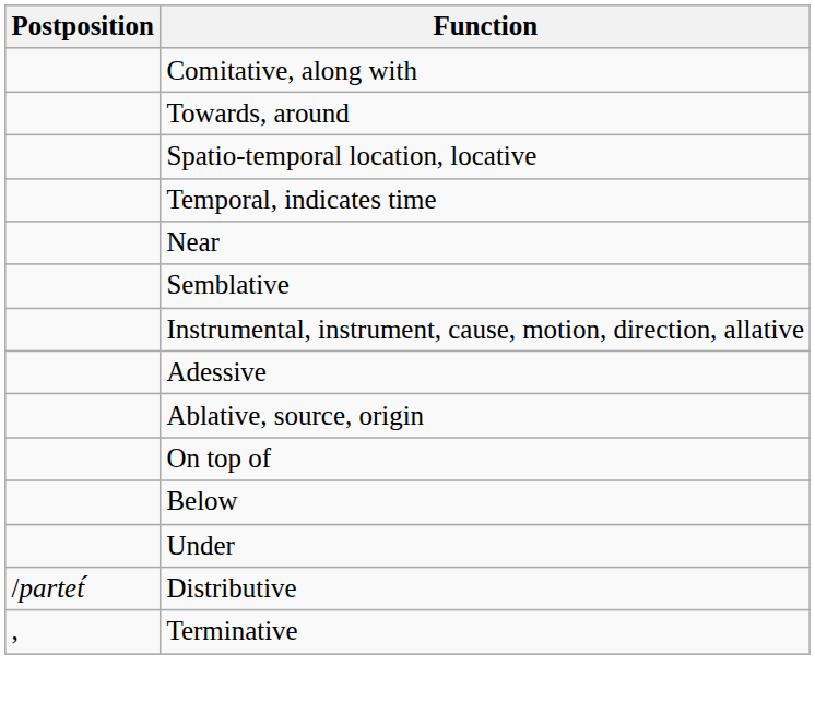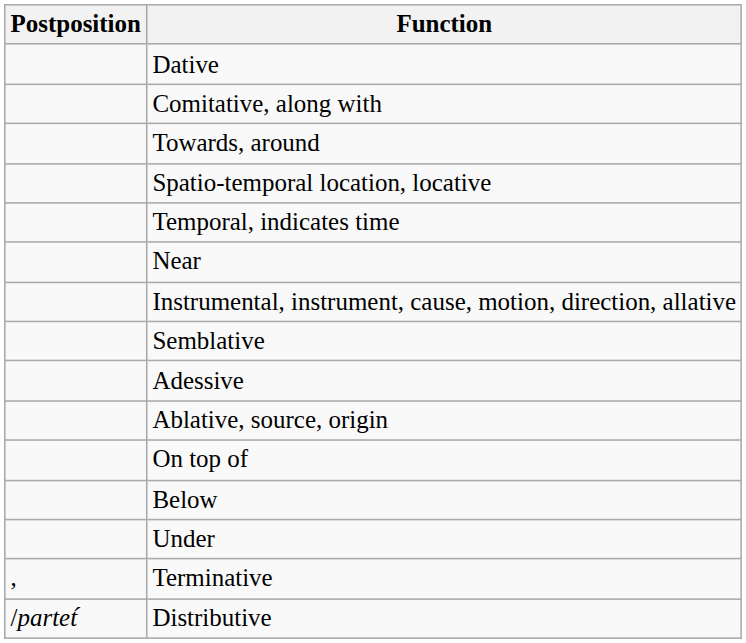+ row: Dative
rows swapped: Instrumental, instrument, cause, motion, direction, allative <-> Semblative
rows swapped: Terminative <-> Distributive
